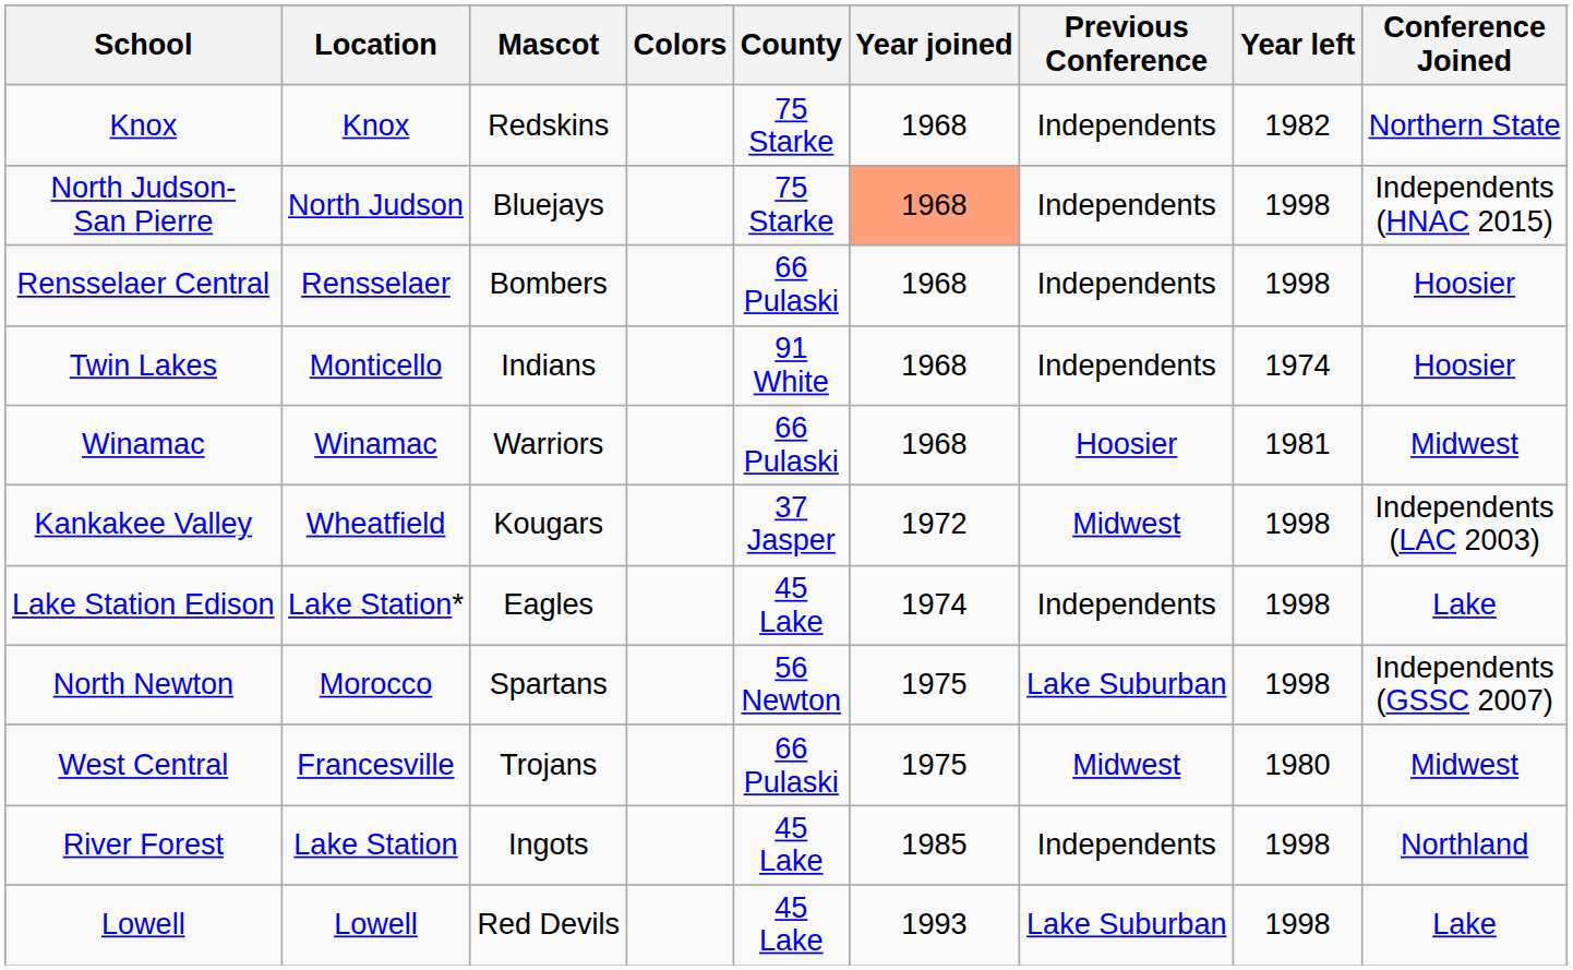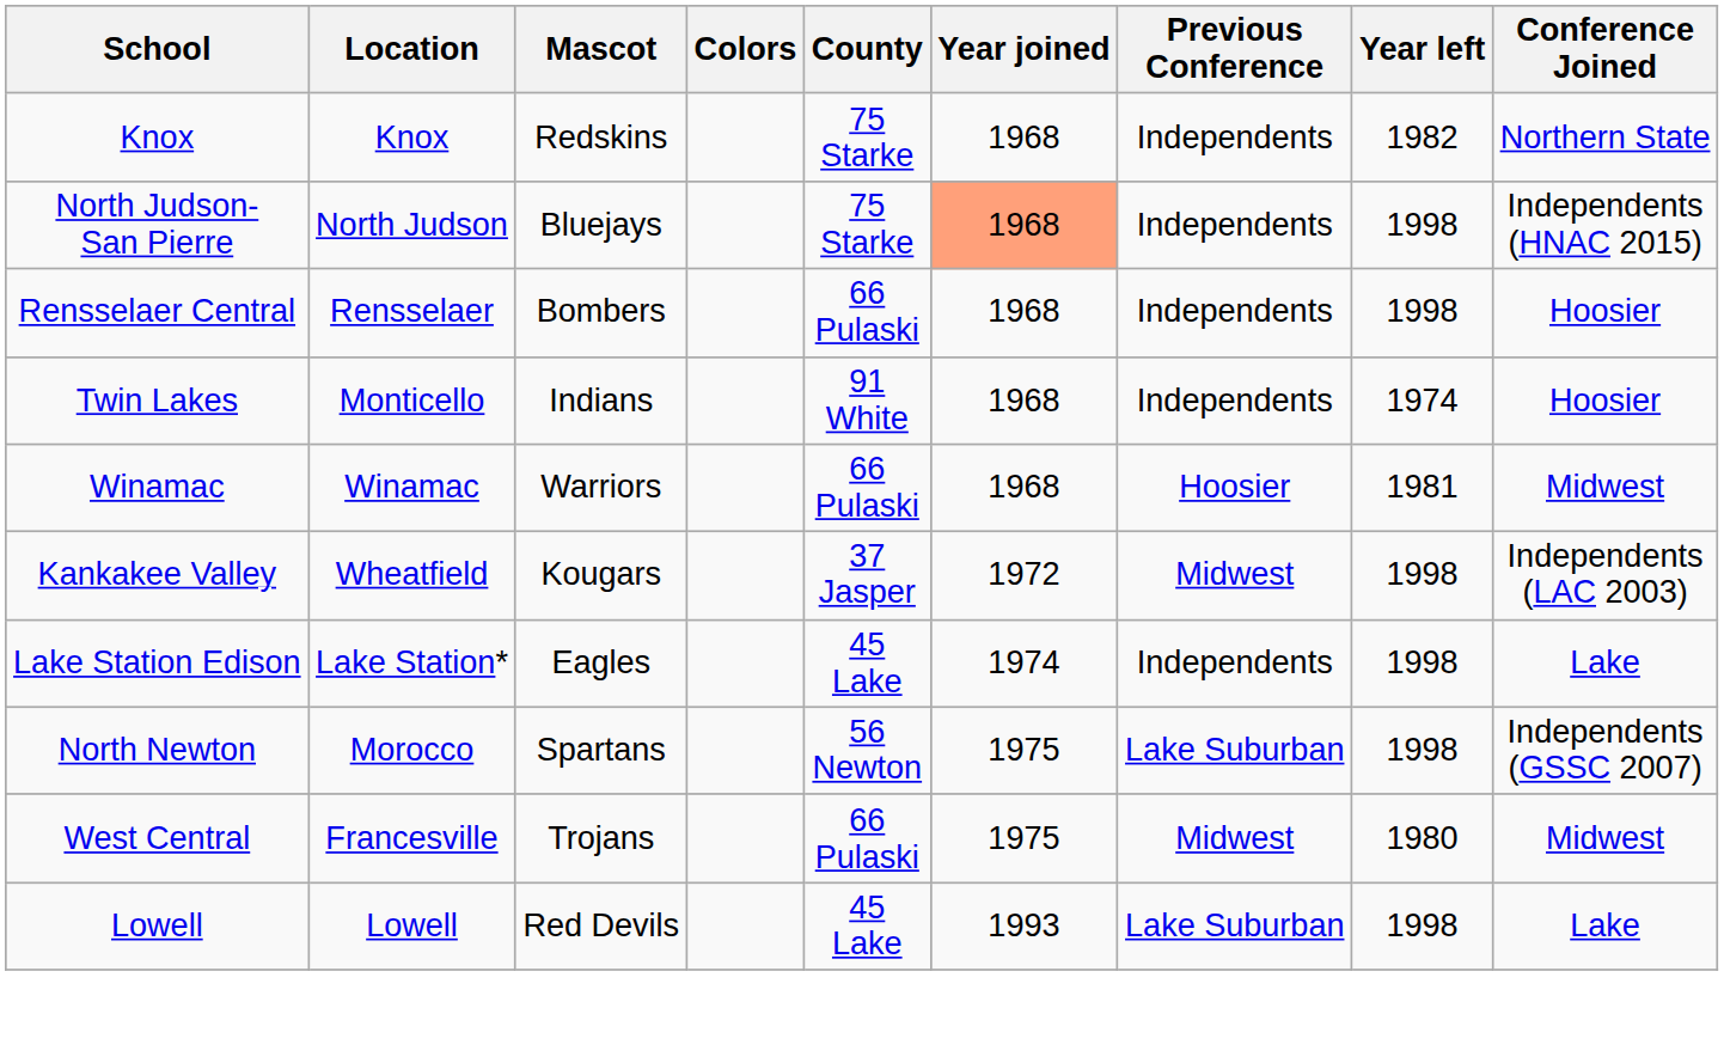- row: River Forest | Lake Station | Ingots | 45 Lake | 1985 | Independents | 1998 | Northland
